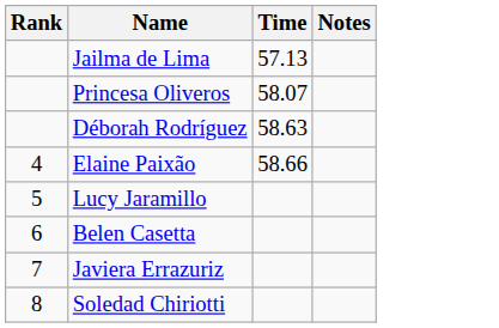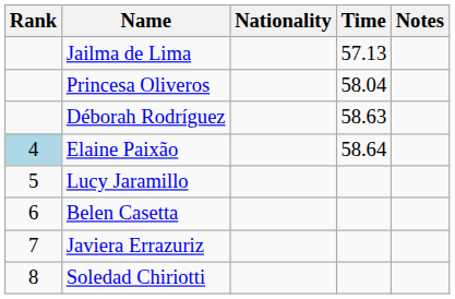+ column: Nationality
Princesa Oliveros | Time: 58.07 -> 58.04
Elaine Paixão | Rank: no background -> lightblue background
Elaine Paixão | Time: 58.66 -> 58.64
